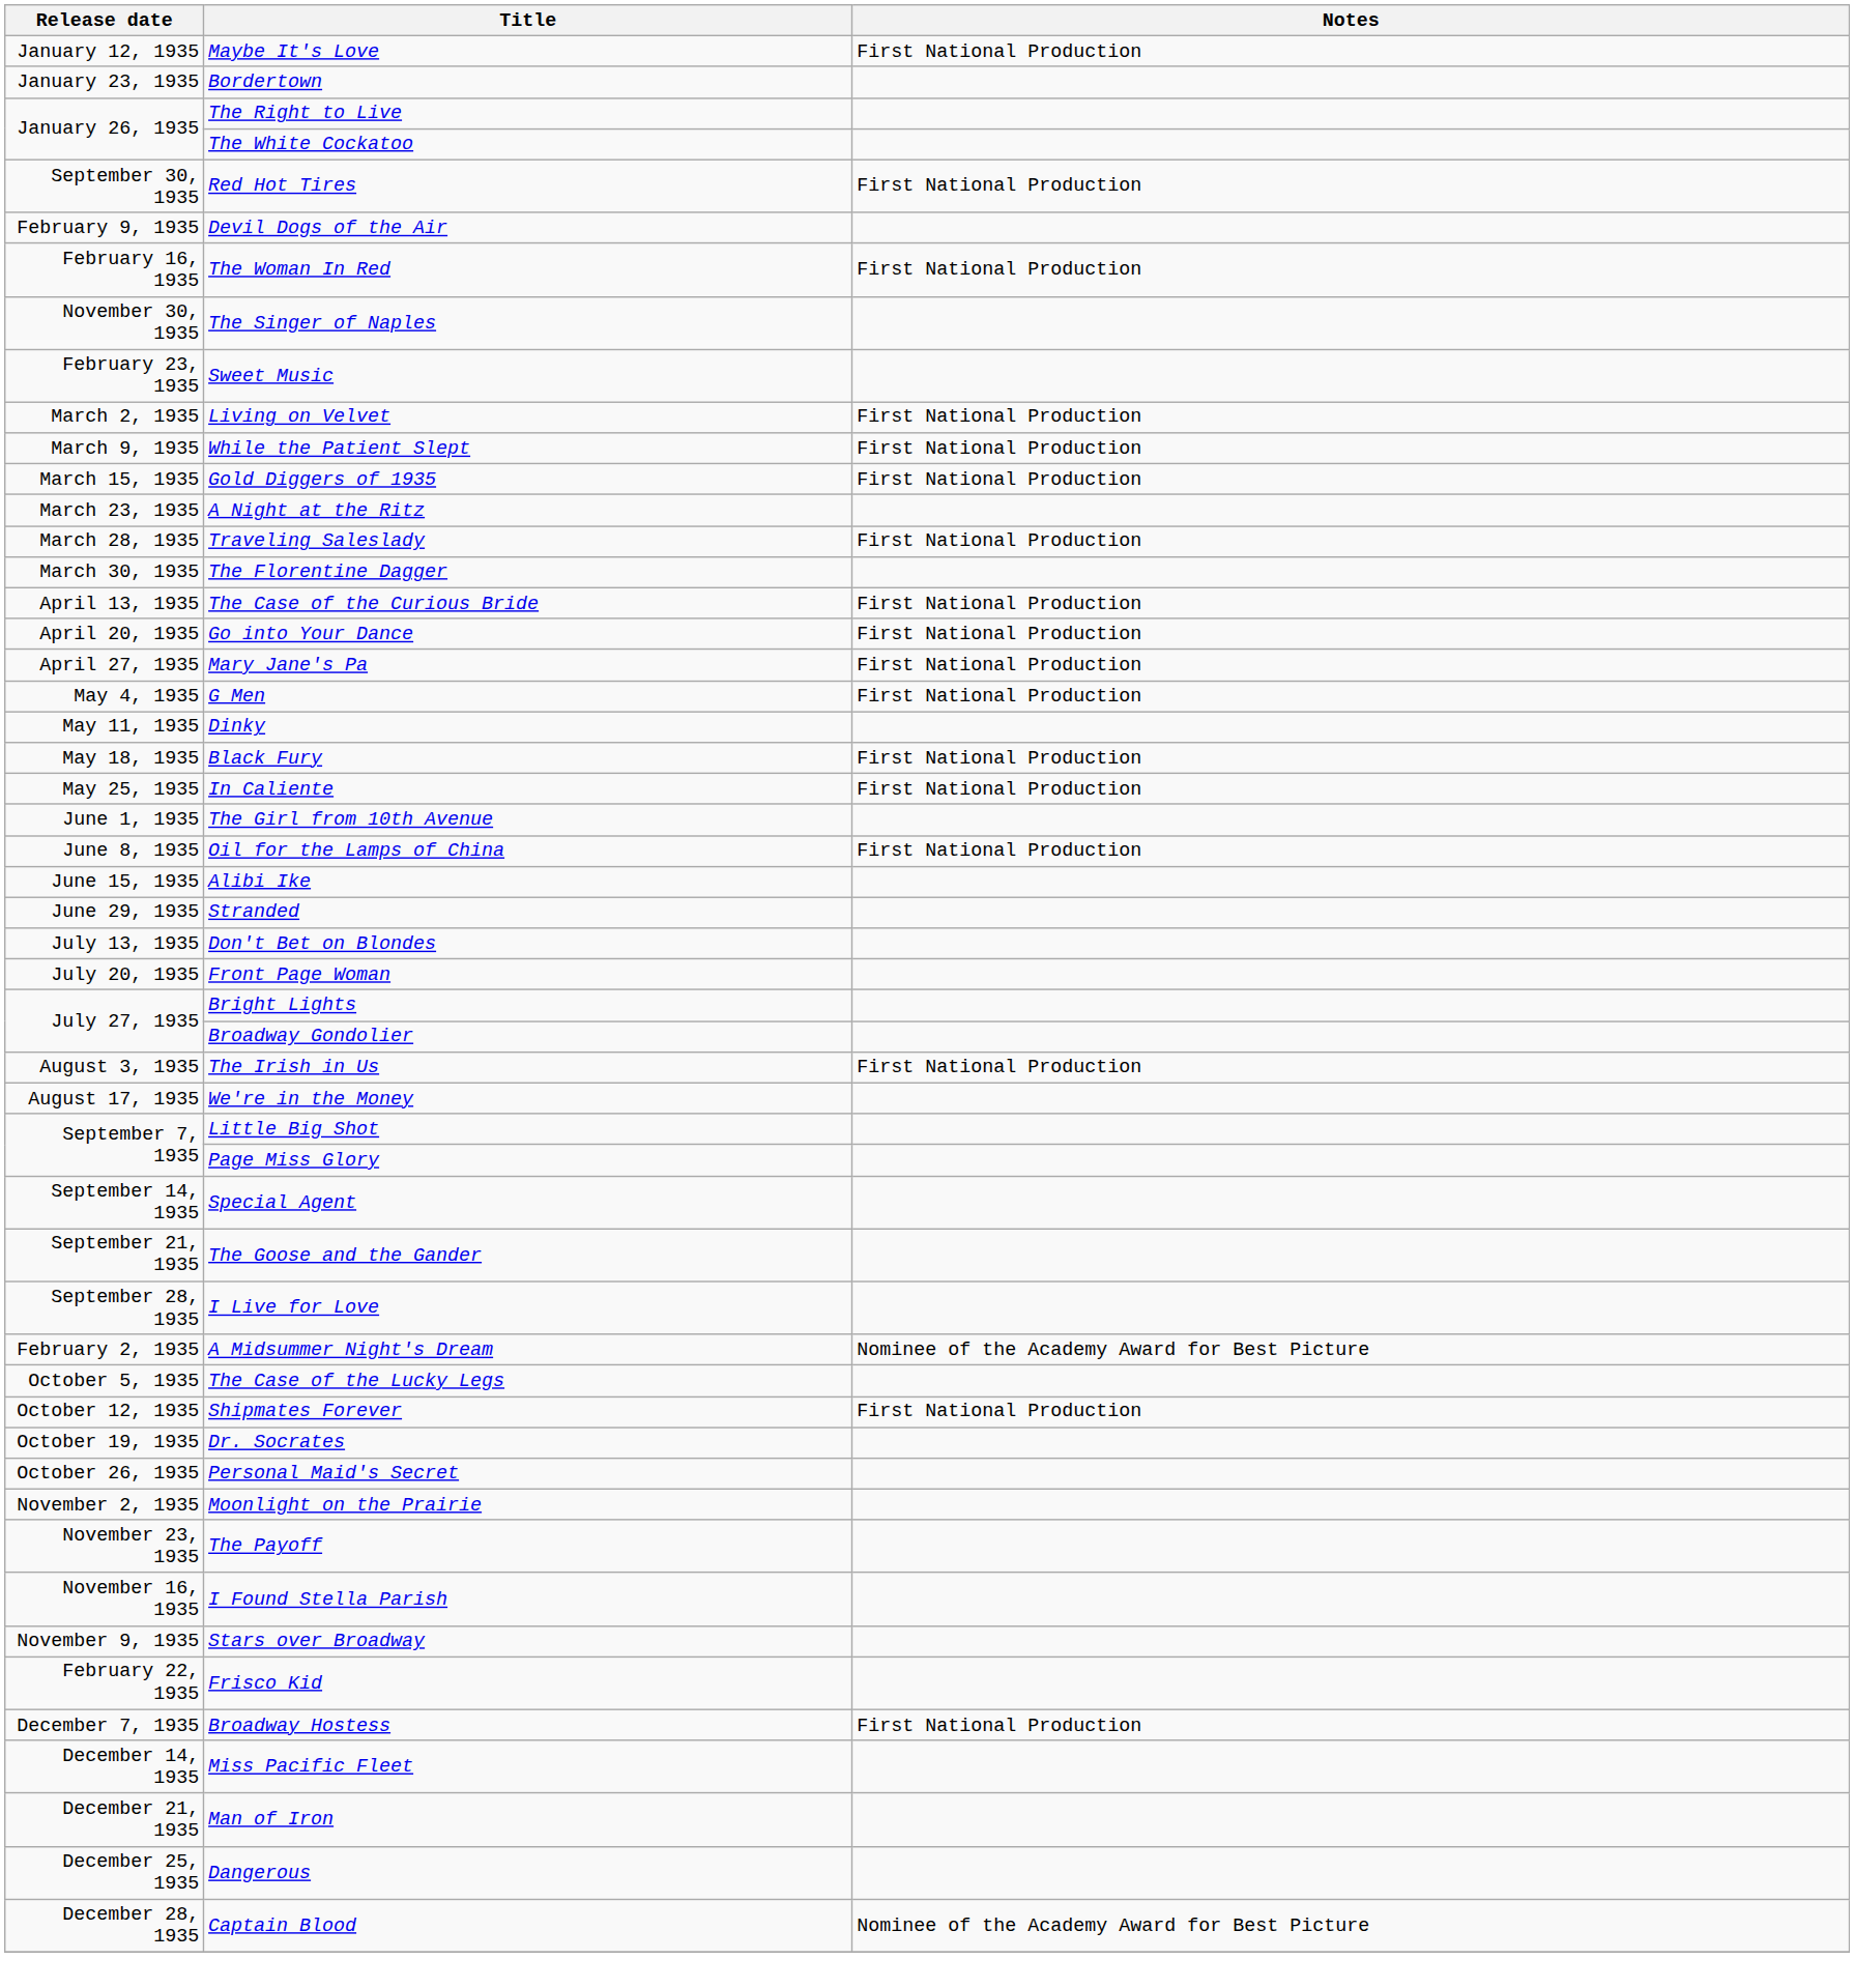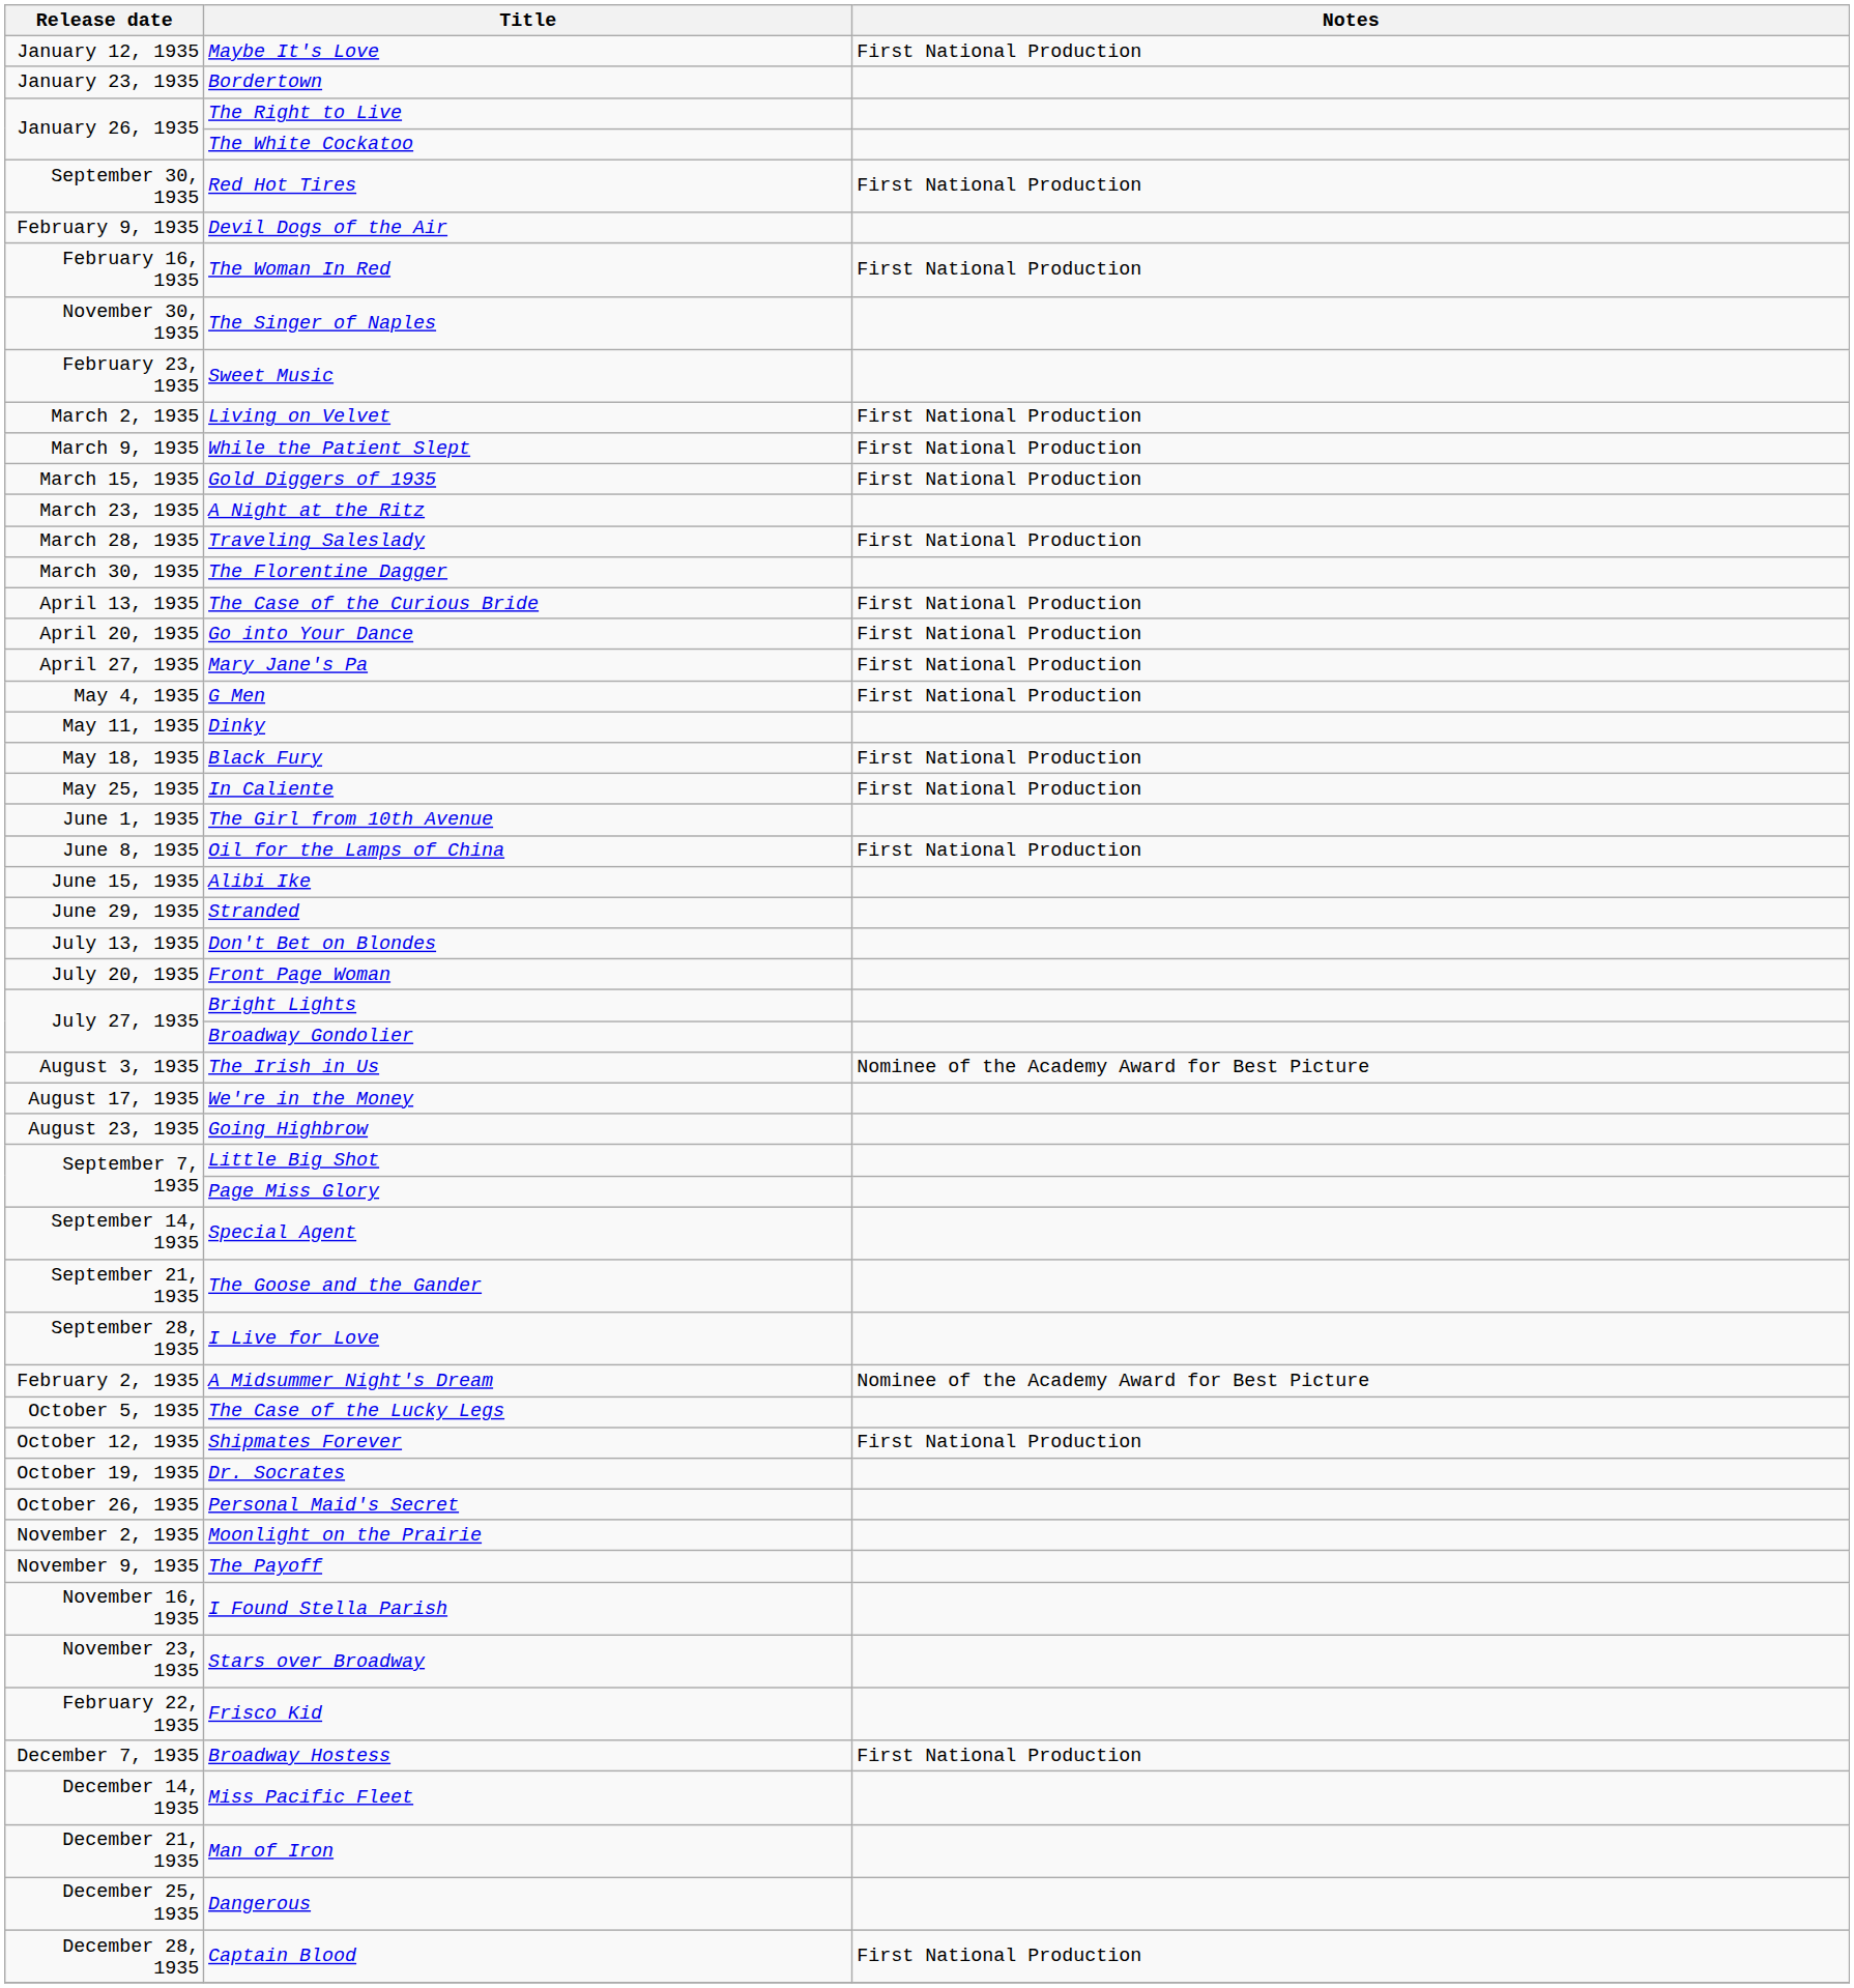The Irish in Us | Notes: First National Production -> Nominee of the Academy Award for Best Picture
+ row: August 23, 1935 | Going Highbrow
The Payoff | Release date: November 23, 1935 -> November 9, 1935
Stars over Broadway | Release date: November 9, 1935 -> November 23, 1935
Captain Blood | Notes: Nominee of the Academy Award for Best Picture -> First National Production
